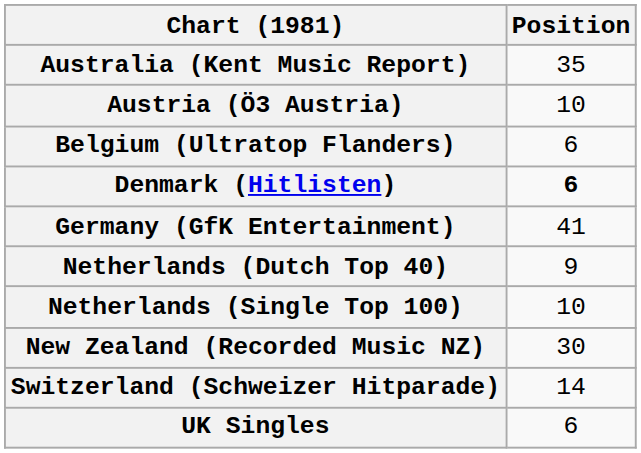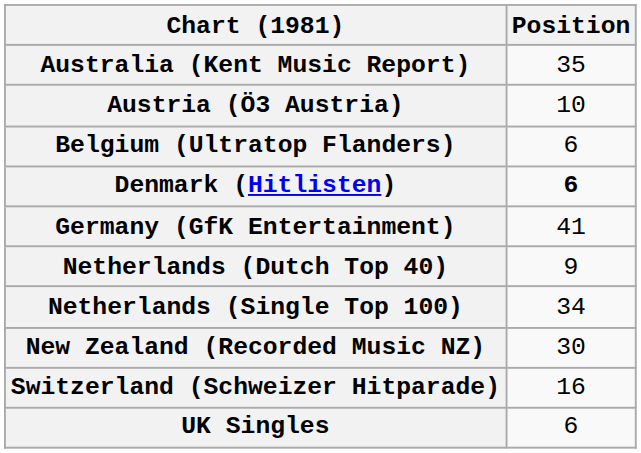Netherlands (Single Top 100) | Position: 10 -> 34
Switzerland (Schweizer Hitparade) | Position: 14 -> 16
